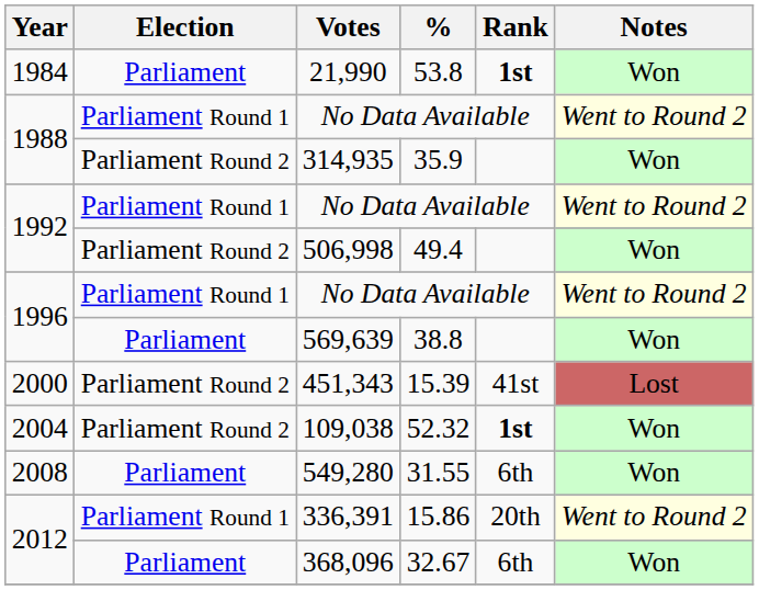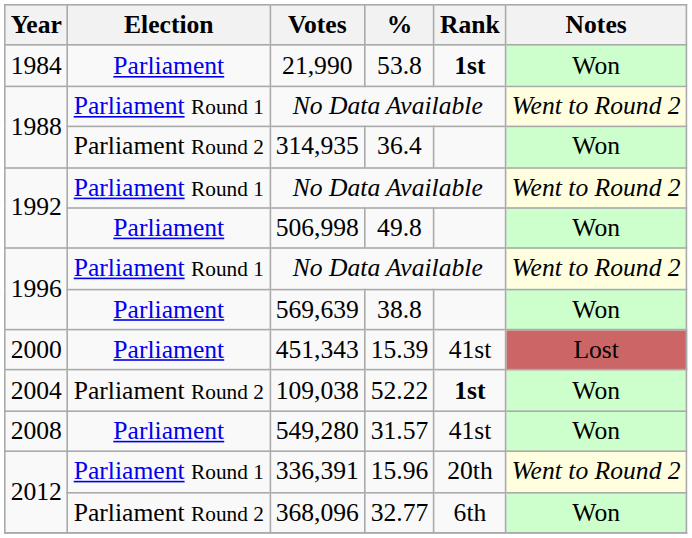314,935 | %: 35.9 -> 36.4
506,998 | Election: Parliament Round 2 -> Parliament
506,998 | %: 49.4 -> 49.8
451,343 | Election: Parliament Round 2 -> Parliament
109,038 | %: 52.32 -> 52.22
549,280 | %: 31.55 -> 31.57
549,280 | Rank: 6th -> 41st
336,391 | %: 15.86 -> 15.96
368,096 | Election: Parliament -> Parliament Round 2
368,096 | %: 32.67 -> 32.77
